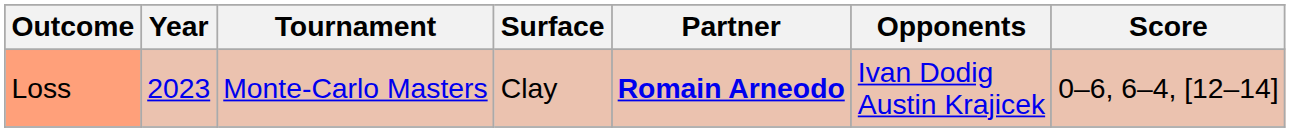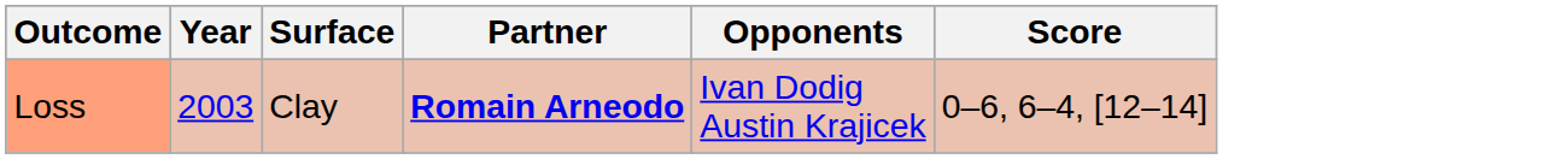- column: Tournament | Monte-Carlo Masters
Loss | Year: 2023 -> 2003
